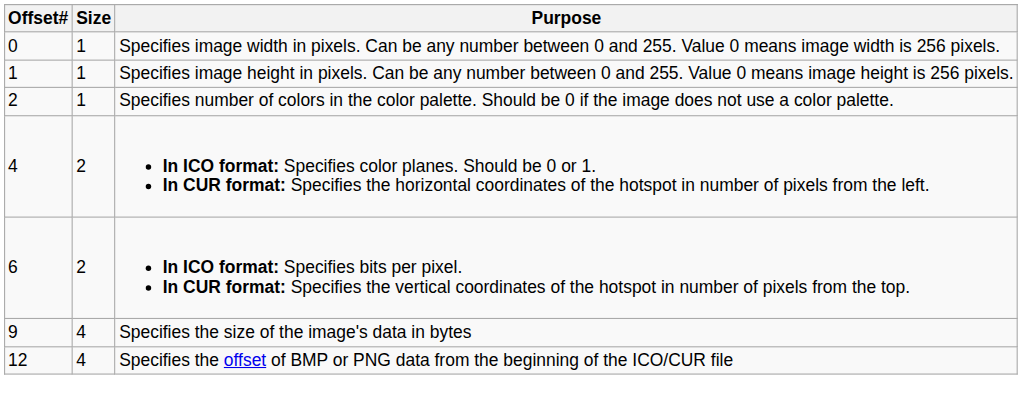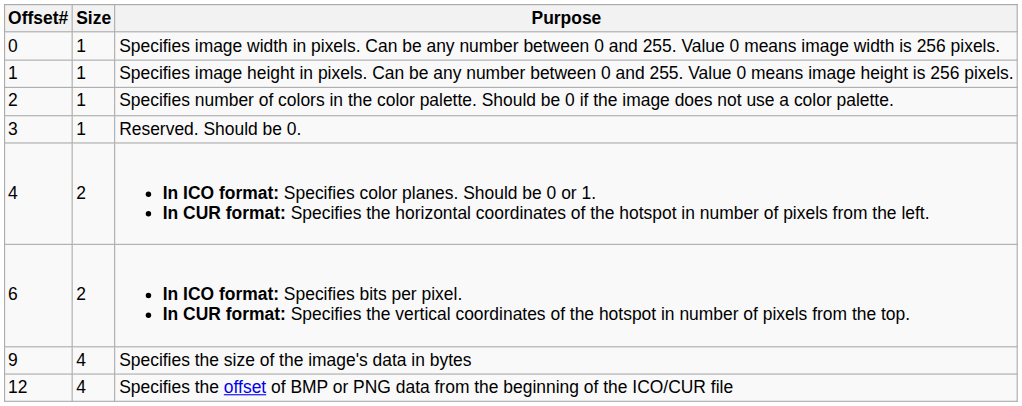+ row: 3 | 1 | Reserved. Should be 0.
